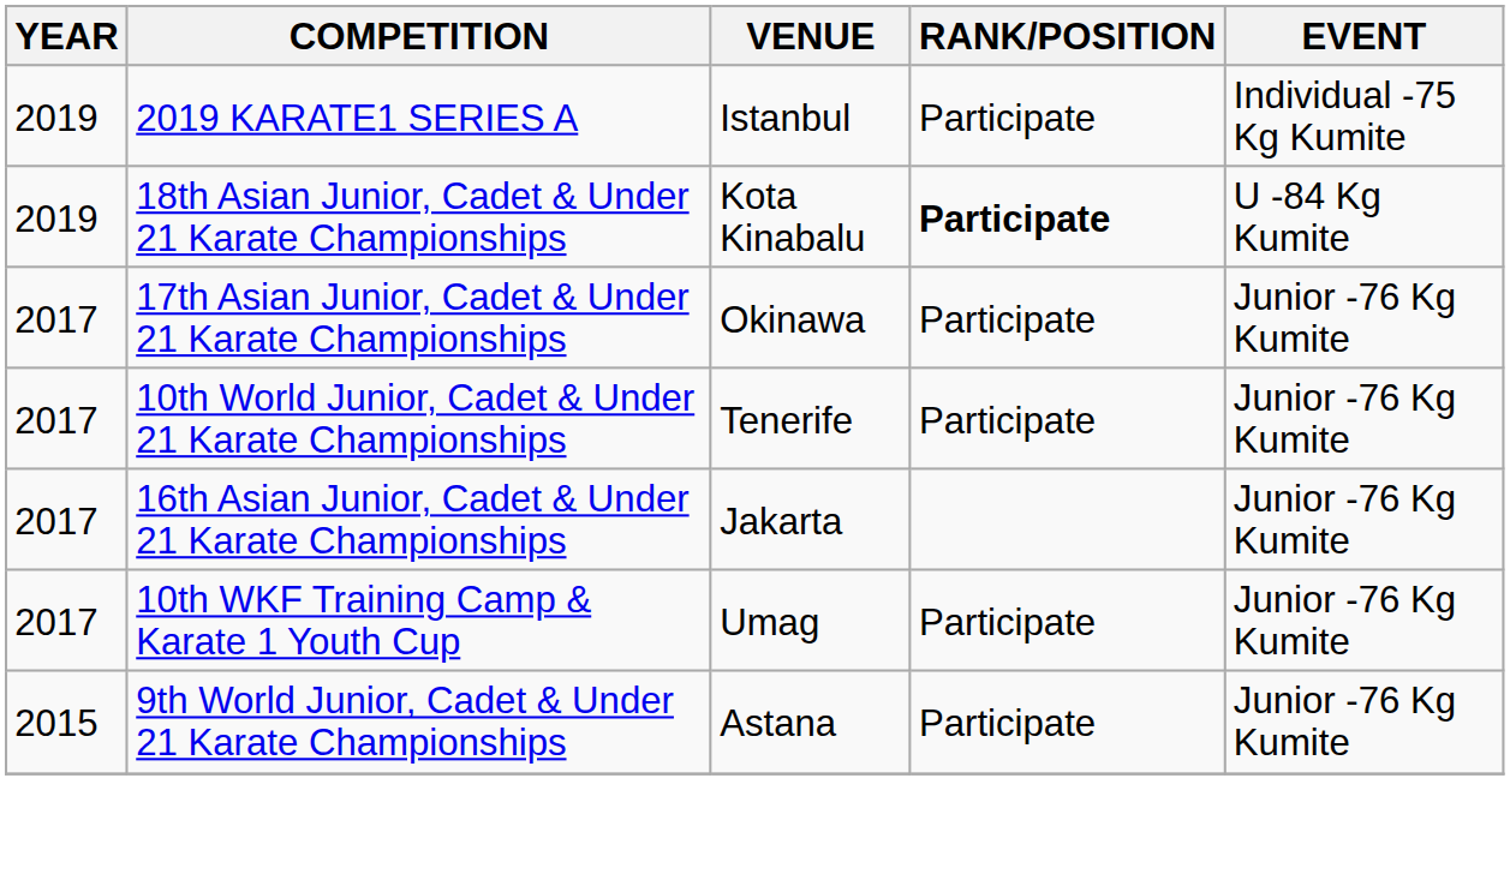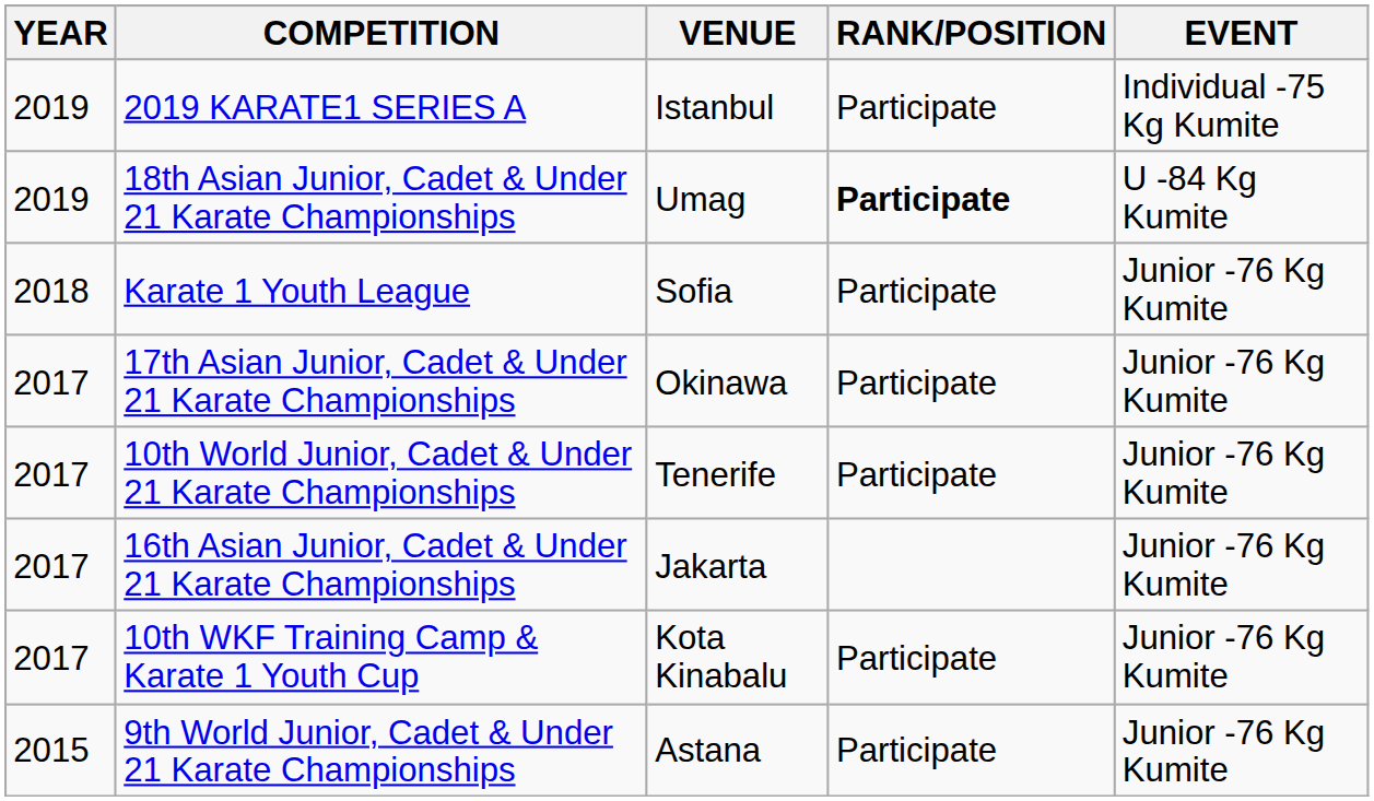18th Asian Junior, Cadet & Under 21 Karate Championships | VENUE: Kota Kinabalu -> Umag
+ row: 2018 | Karate 1 Youth League | Sofia | Participate | Junior -76 Kg Kumite
10th WKF Training Camp & Karate 1 Youth Cup | VENUE: Umag -> Kota Kinabalu
